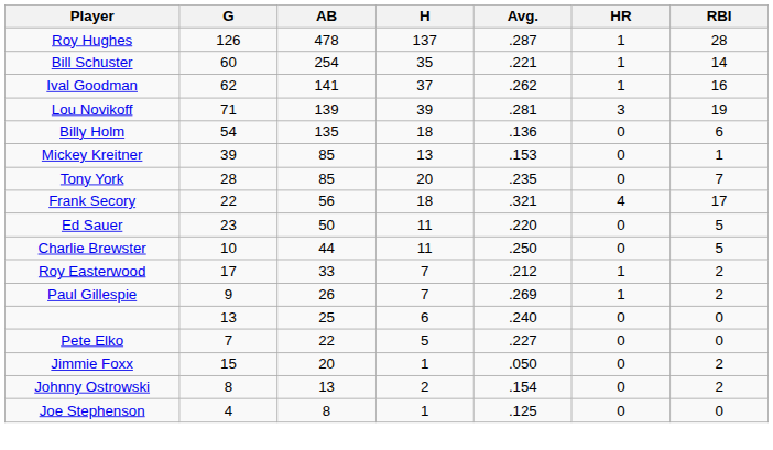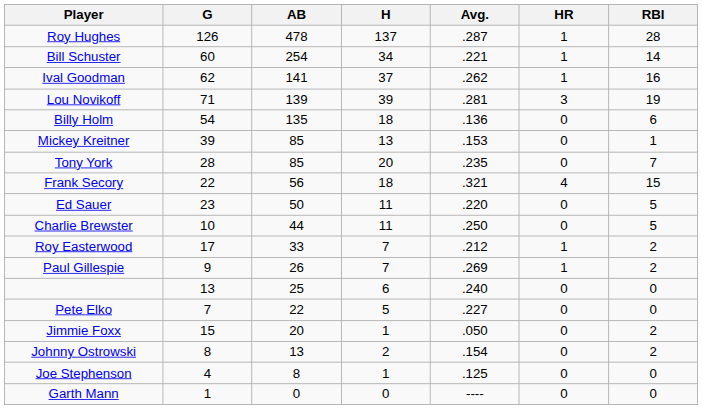Bill Schuster | H: 35 -> 34
Frank Secory | RBI: 17 -> 15
+ row: Garth Mann | 1 | 0 | 0 | ---- | 0 | 0
